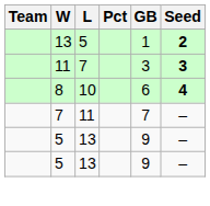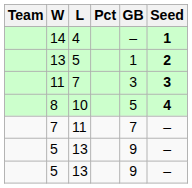+ row: 14 | 4 | – | 1
8 | GB: 6 -> 5
